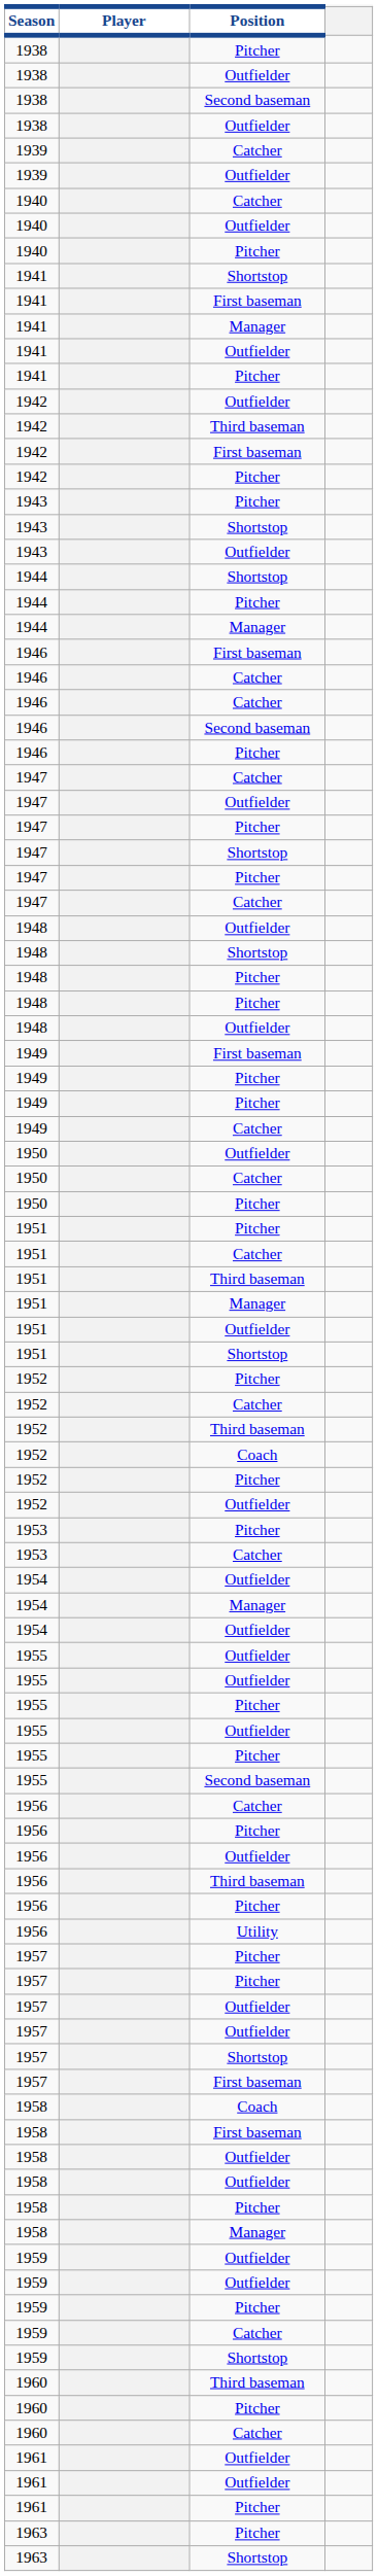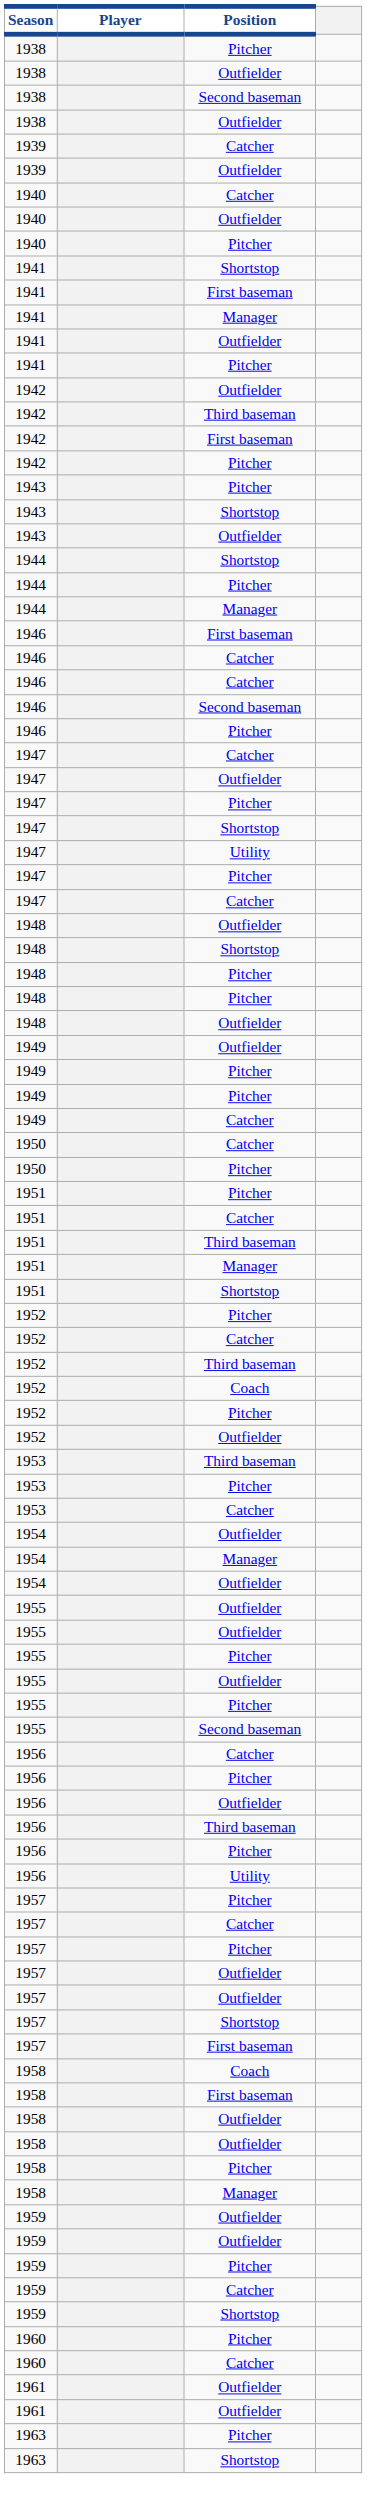+ row: 1947 | Utility
+ row: 1949 | Outfielder
- row: 1949 | First baseman
- row: 1950 | Outfielder
- row: 1951 | Outfielder
+ row: 1953 | Third baseman
+ row: 1957 | Catcher
- row: 1960 | Third baseman
- row: 1961 | Pitcher
